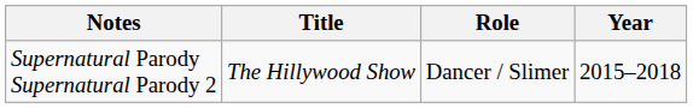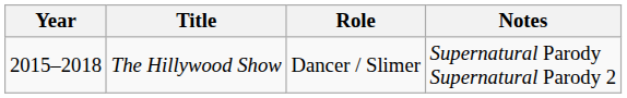columns swapped: Year <-> Notes
